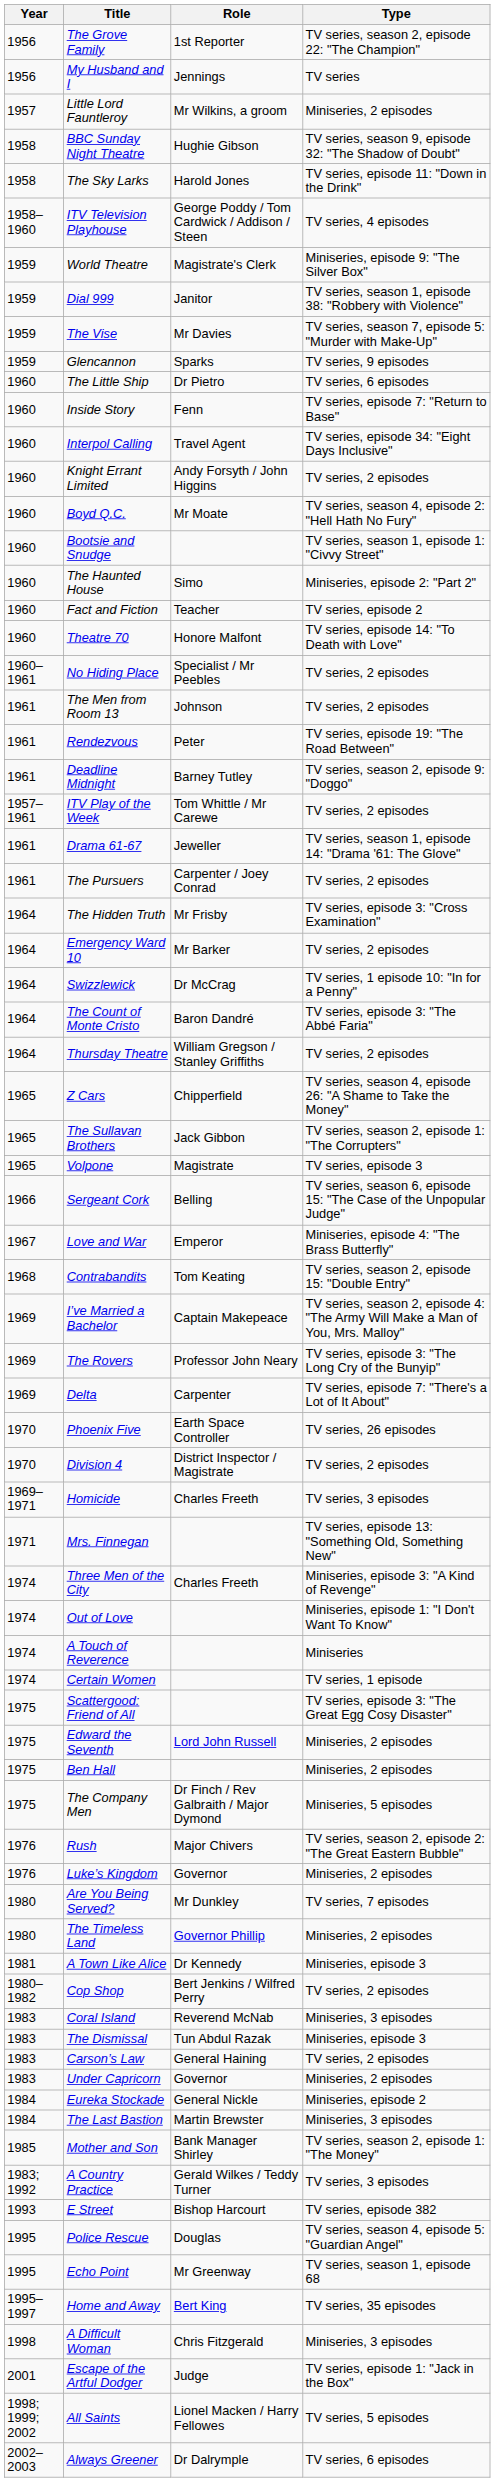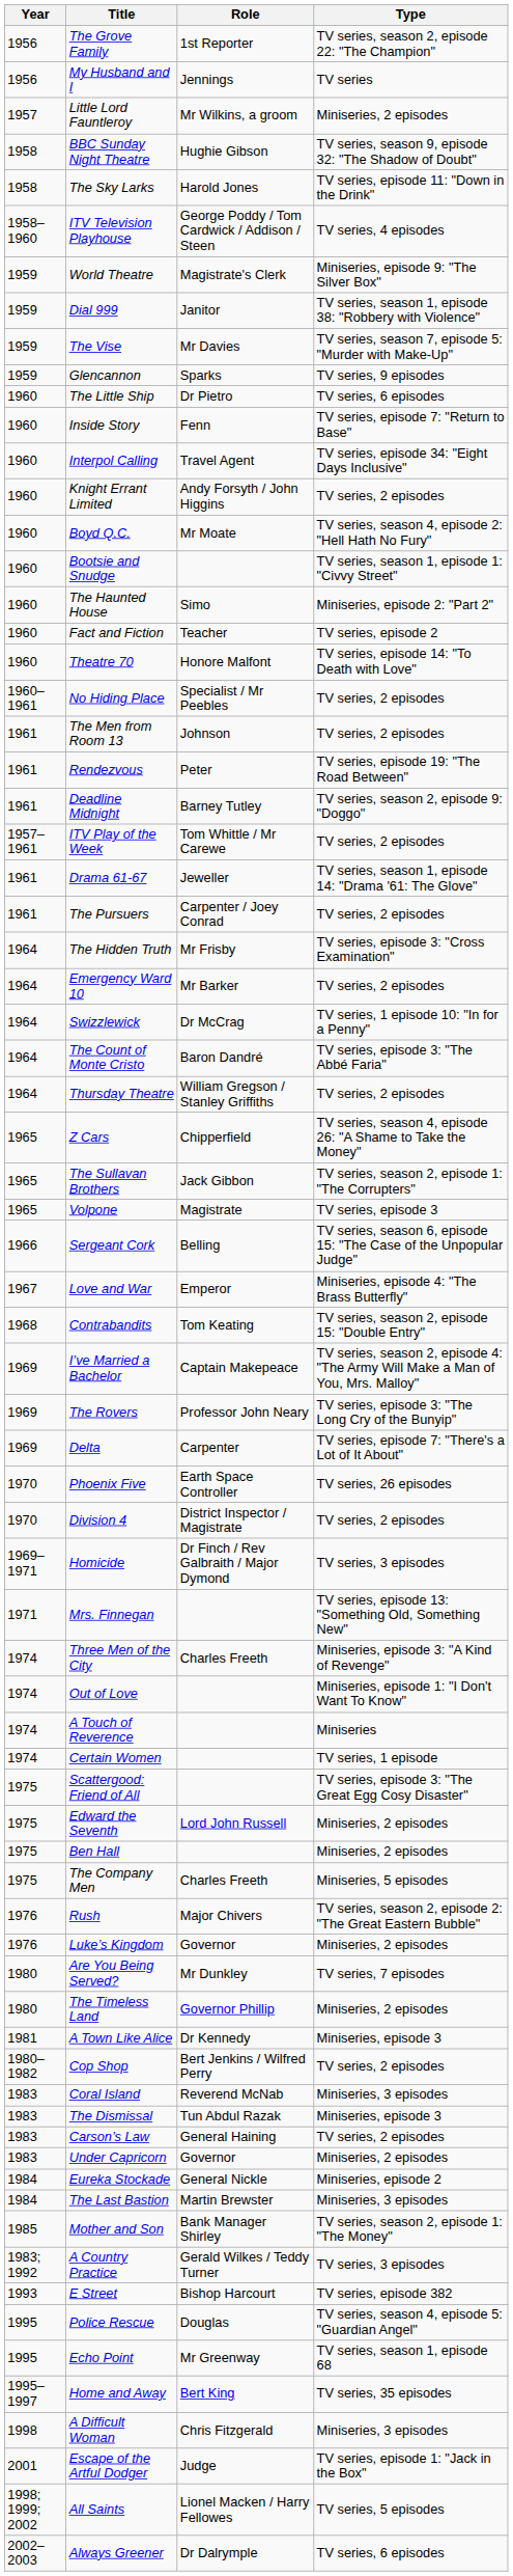Homicide | Role: Charles Freeth -> Dr Finch / Rev Galbraith / Major Dymond
The Company Men | Role: Dr Finch / Rev Galbraith / Major Dymond -> Charles Freeth
